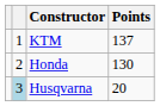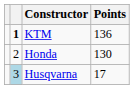KTM | column 2: normal -> bold
KTM | Points: 137 -> 136
Husqvarna | Points: 20 -> 17
